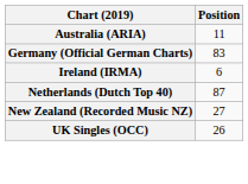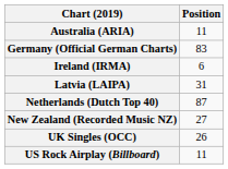+ row: Latvia (LAIPA) | 31
+ row: US Rock Airplay (Billboard) | 11
